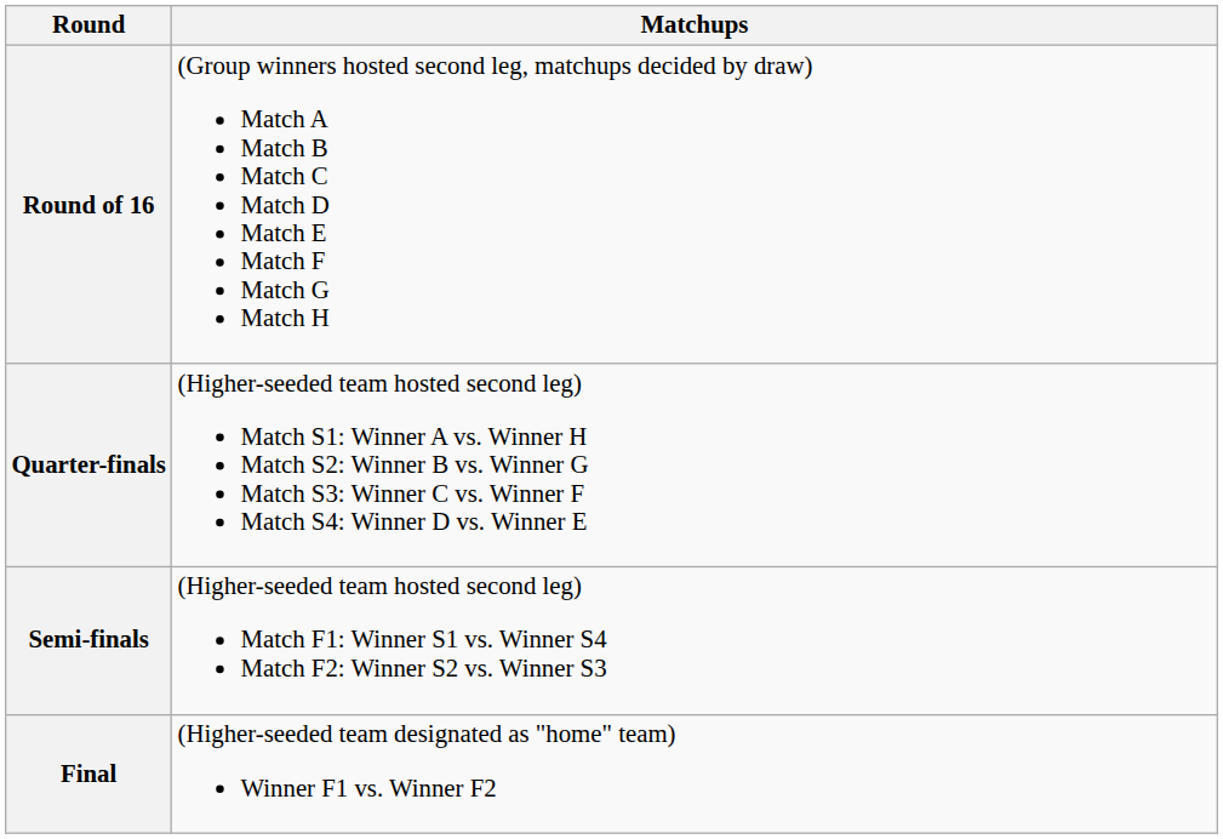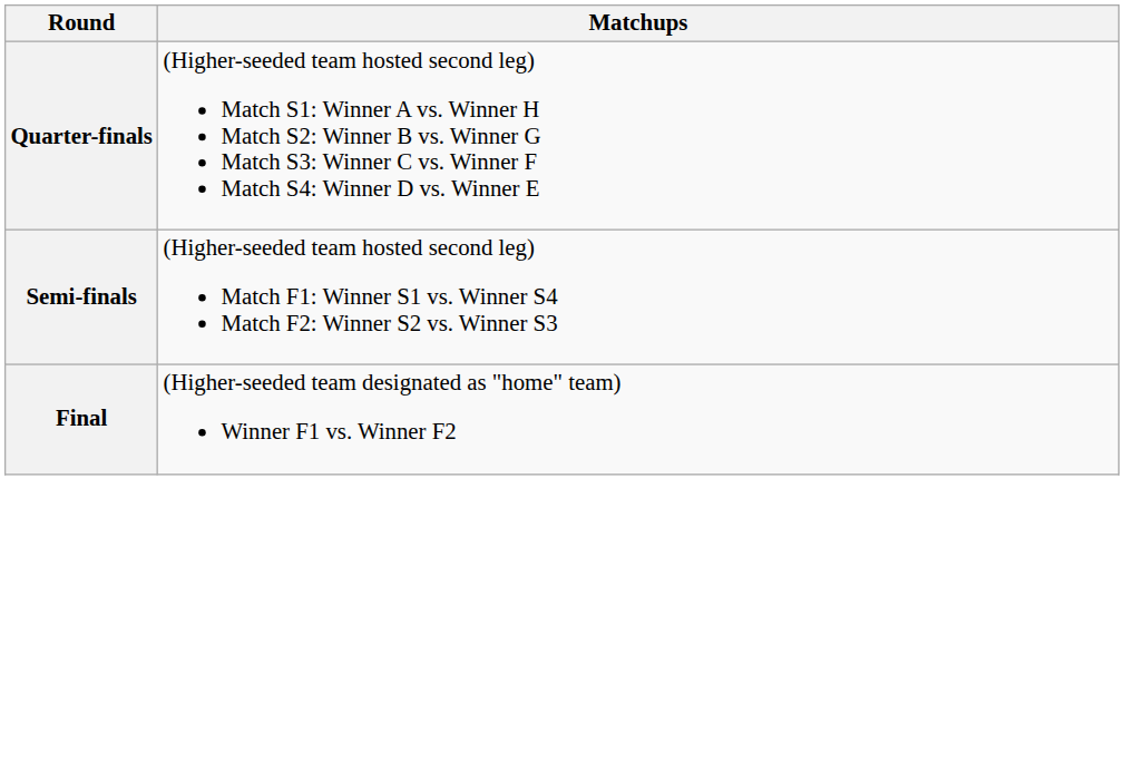- row: Round of 16 | (Group winners hosted second leg, matchups decided by draw) Match A Match B Match C Match D Match E Match F Match G Match H
